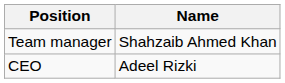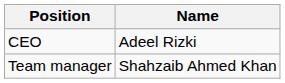rows swapped: CEO <-> Team manager
